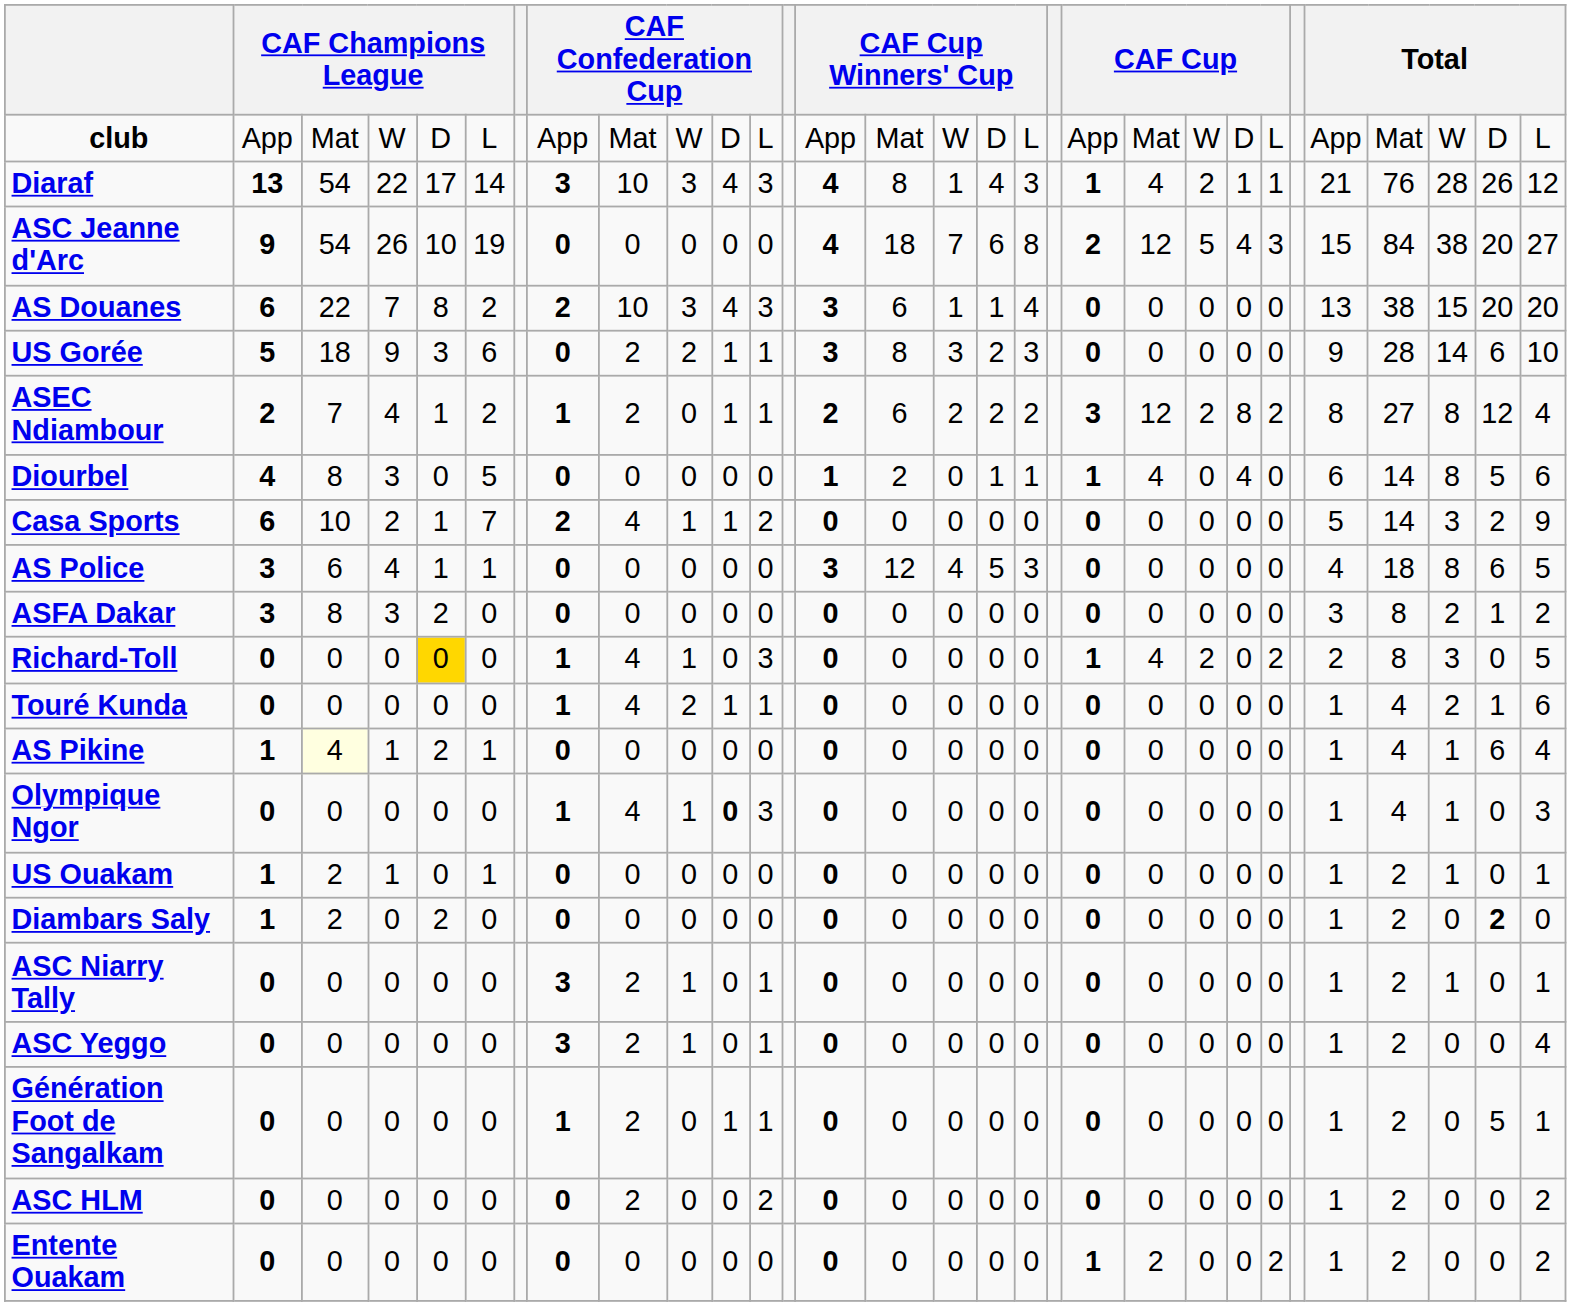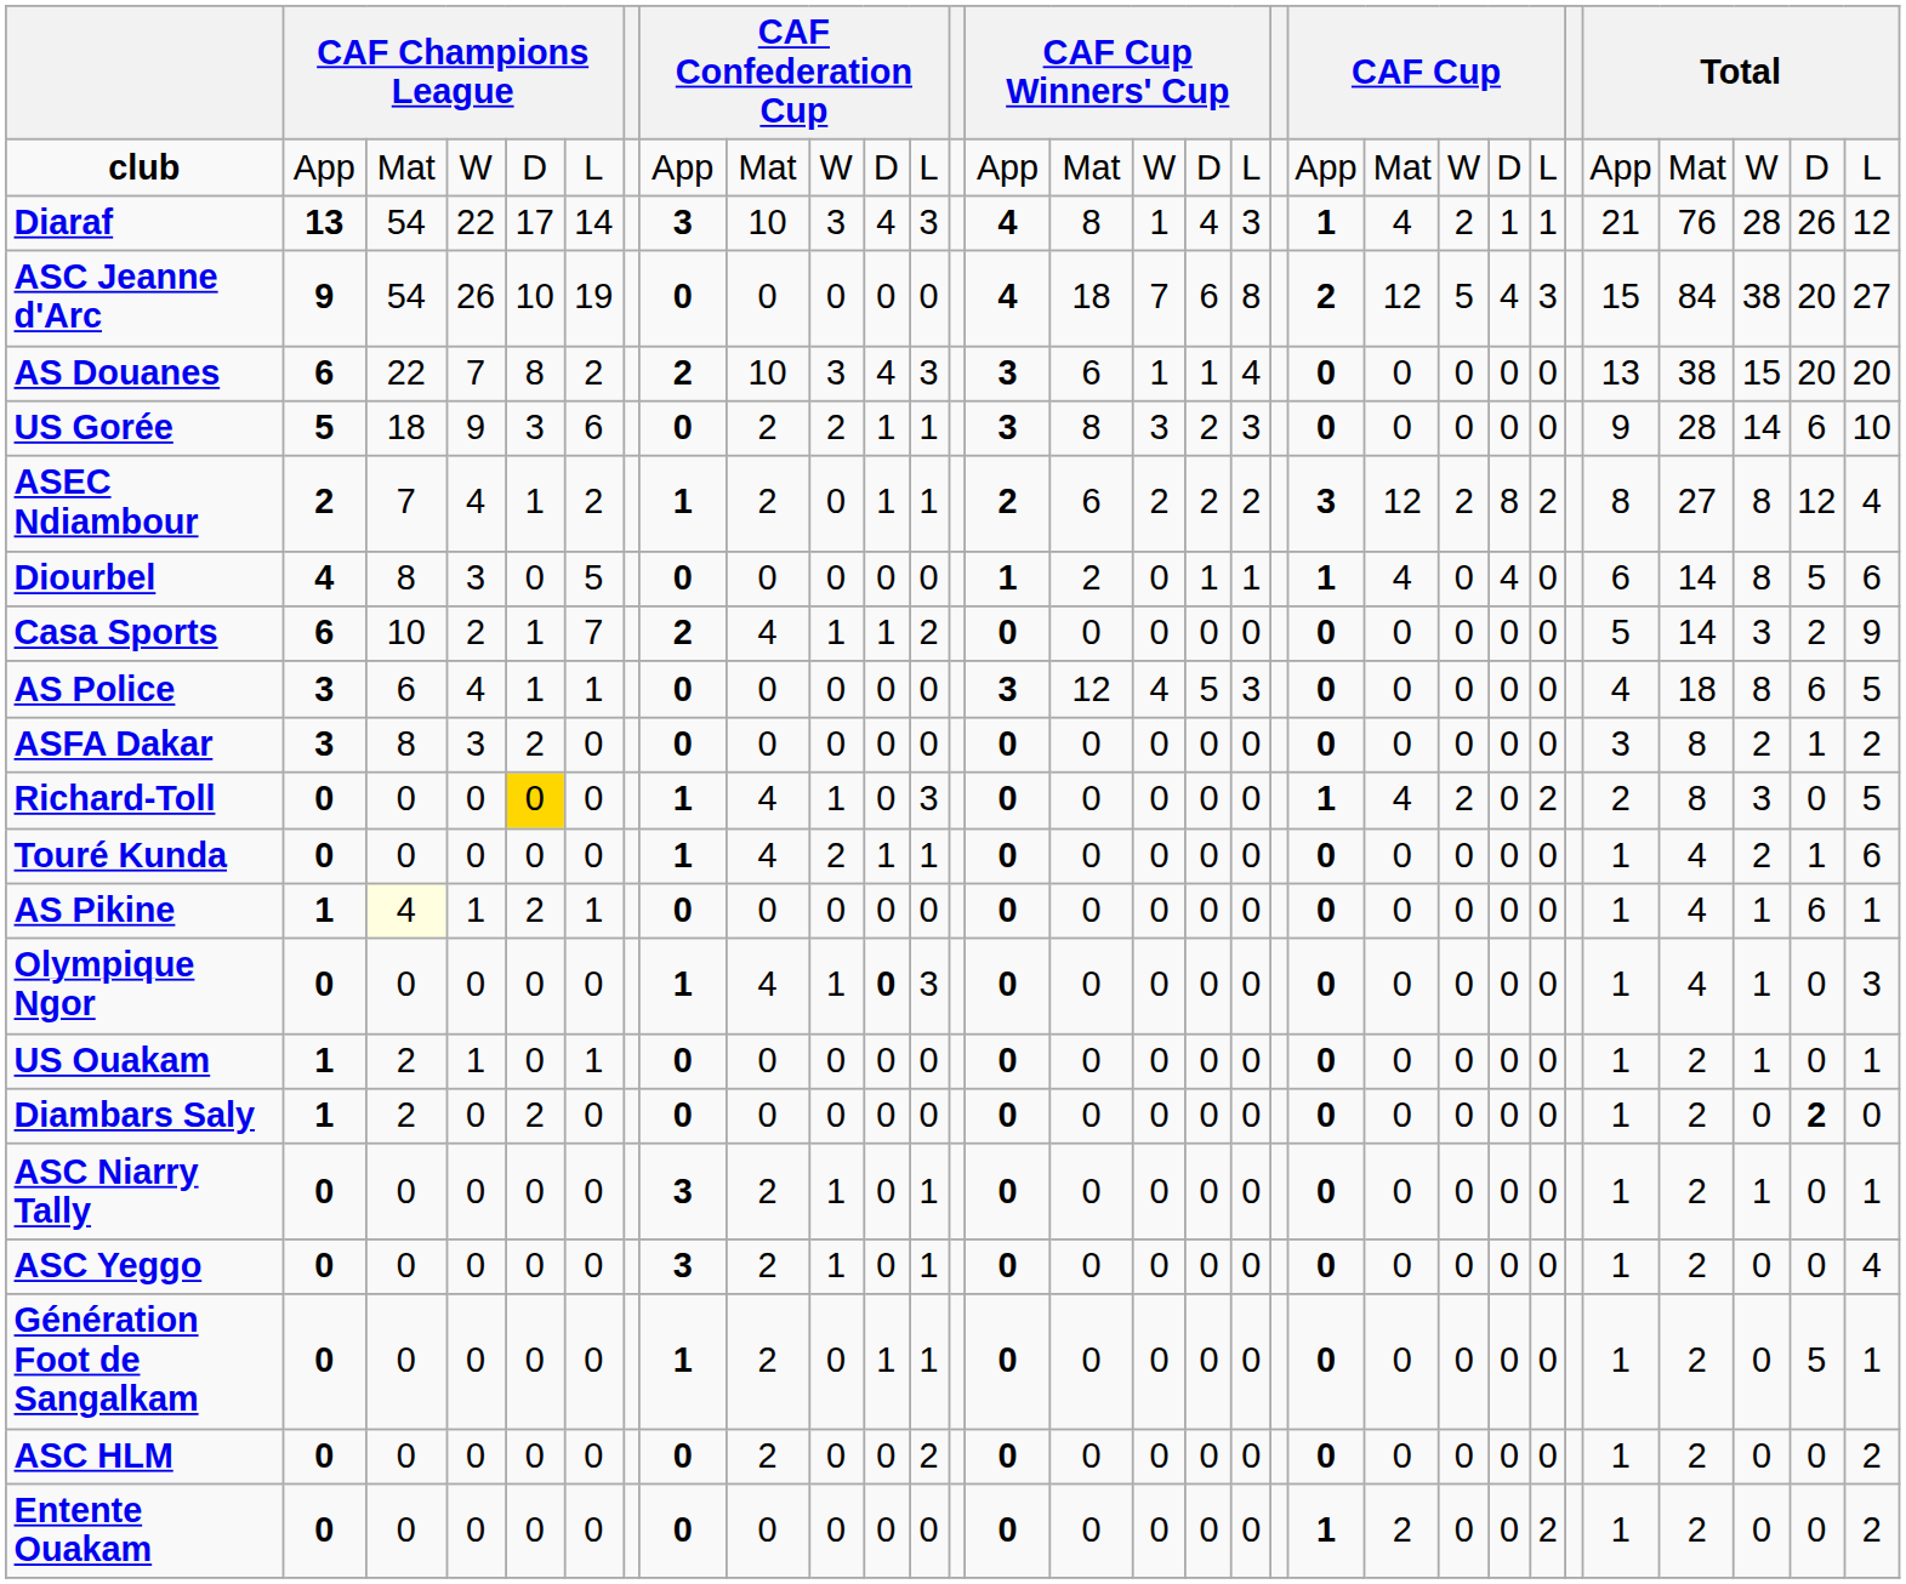AS Pikine | column 30: 4 -> 1
